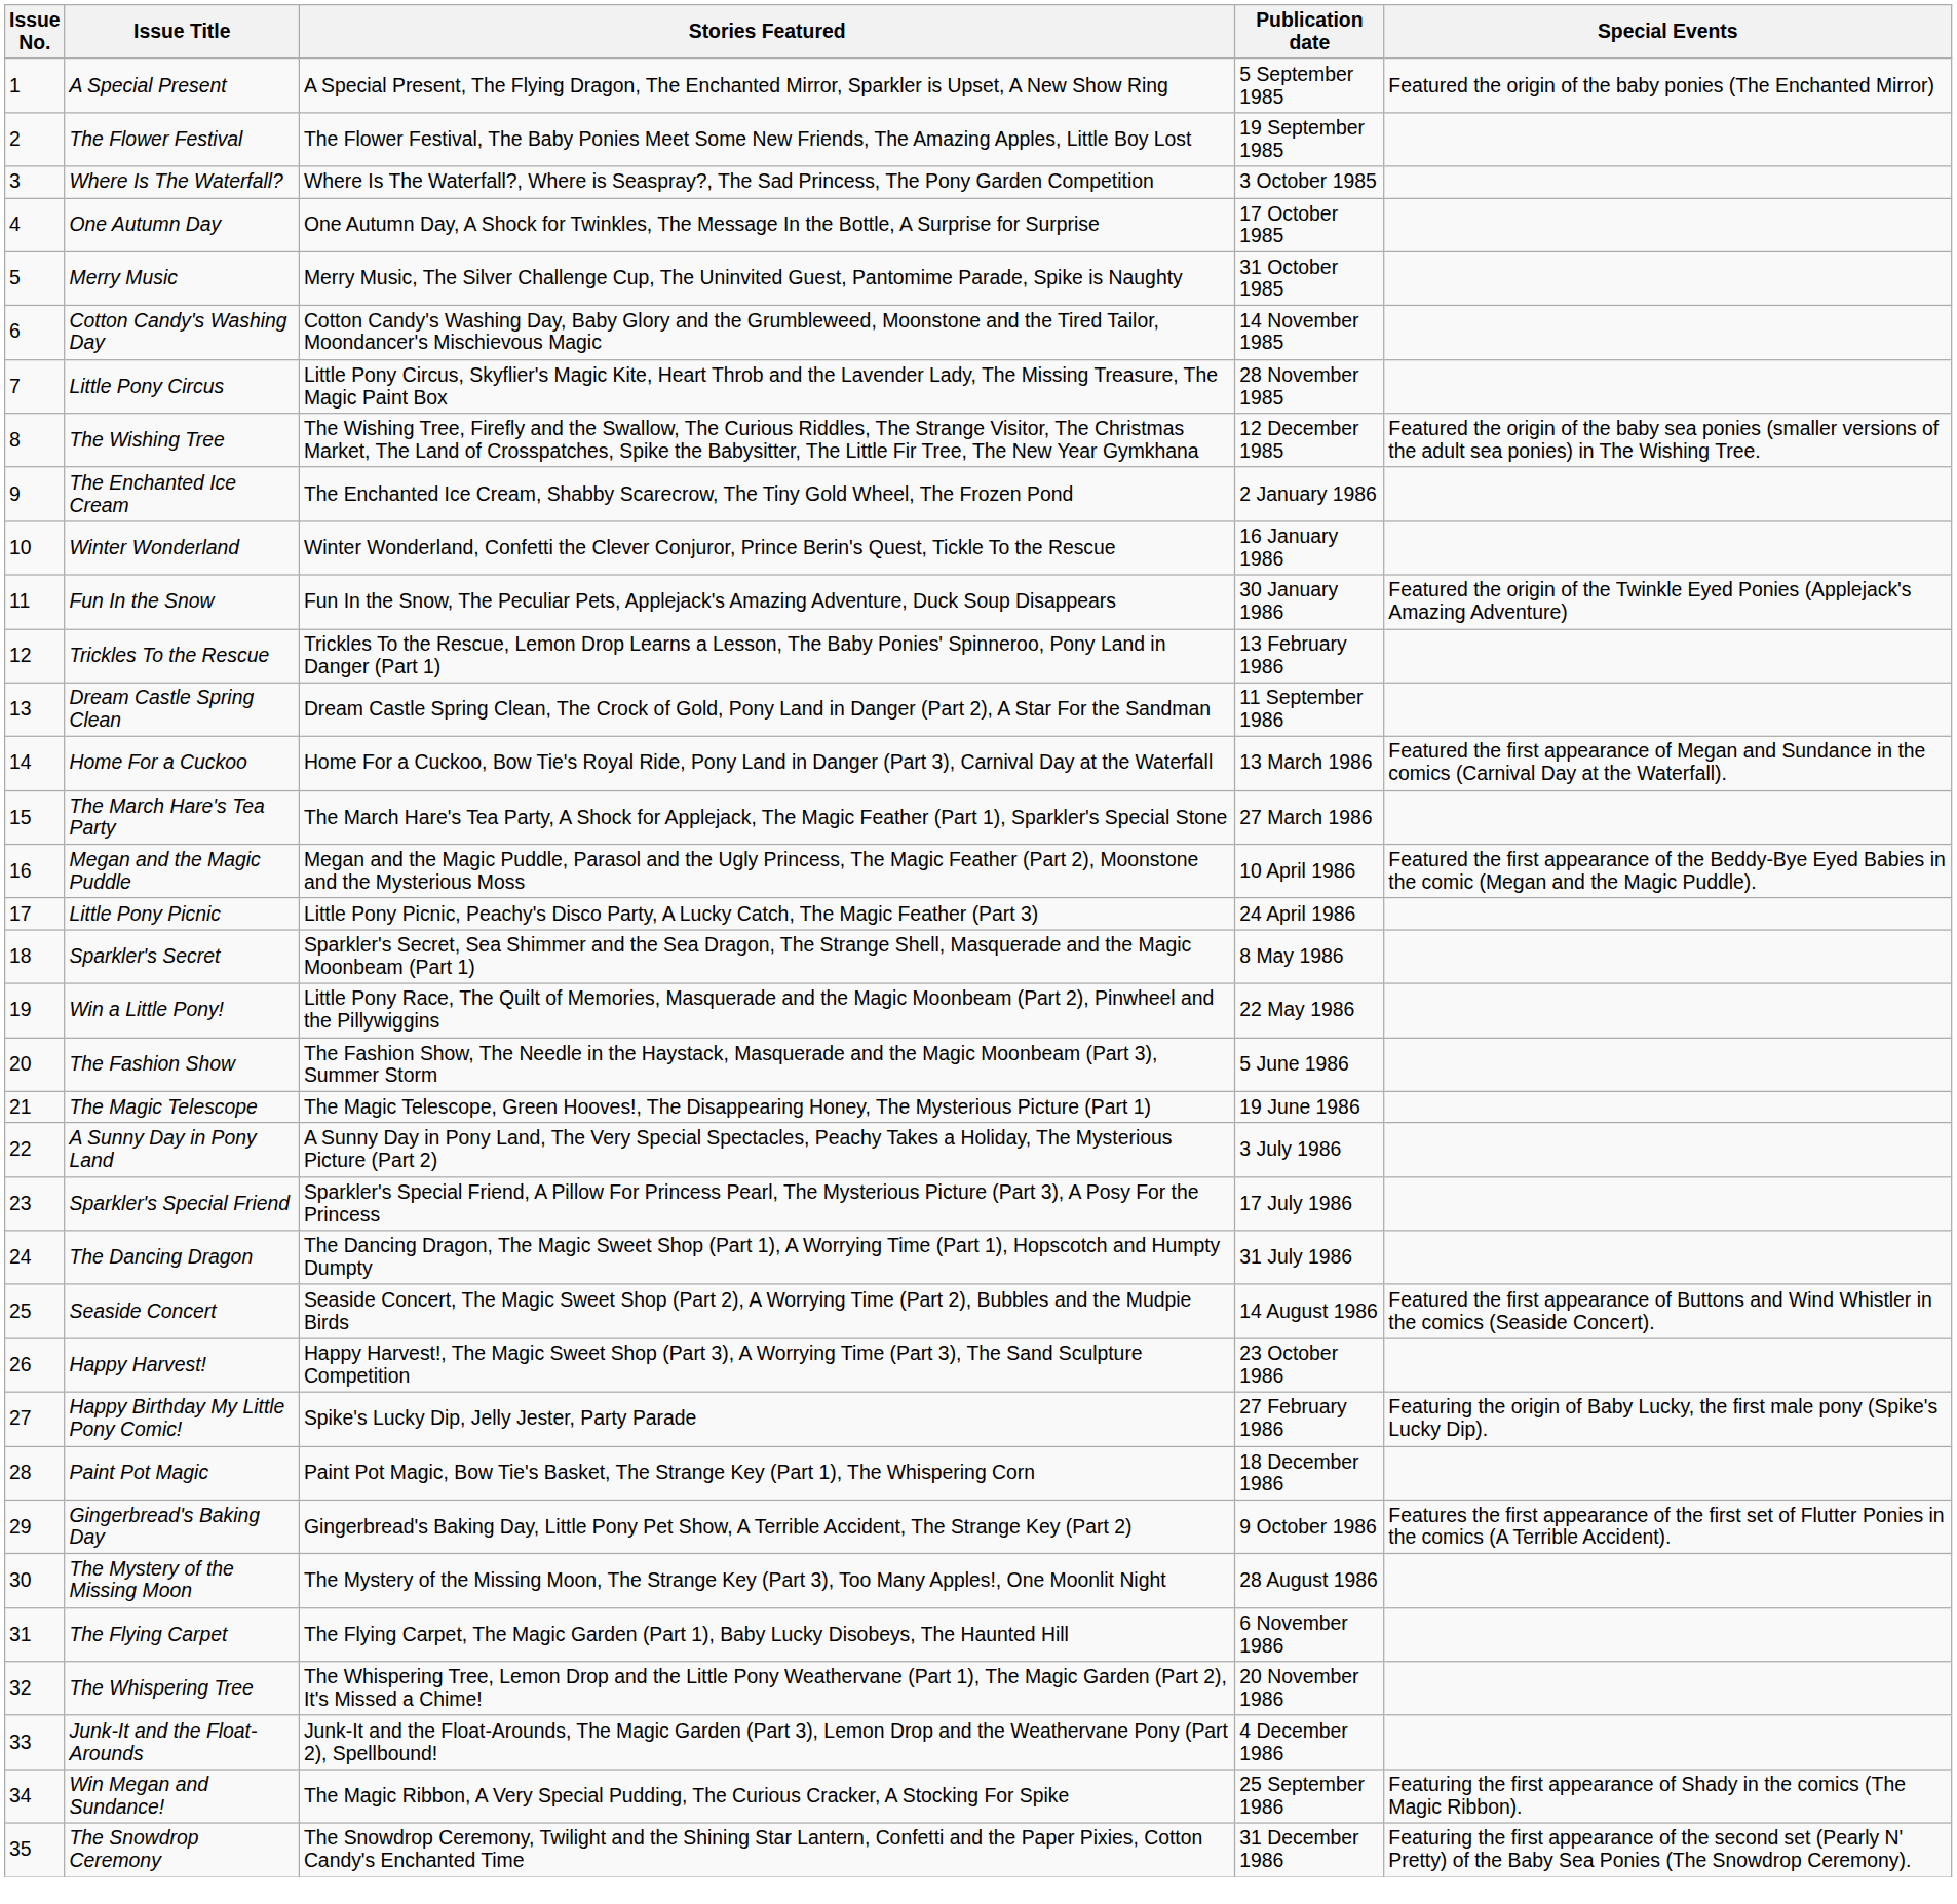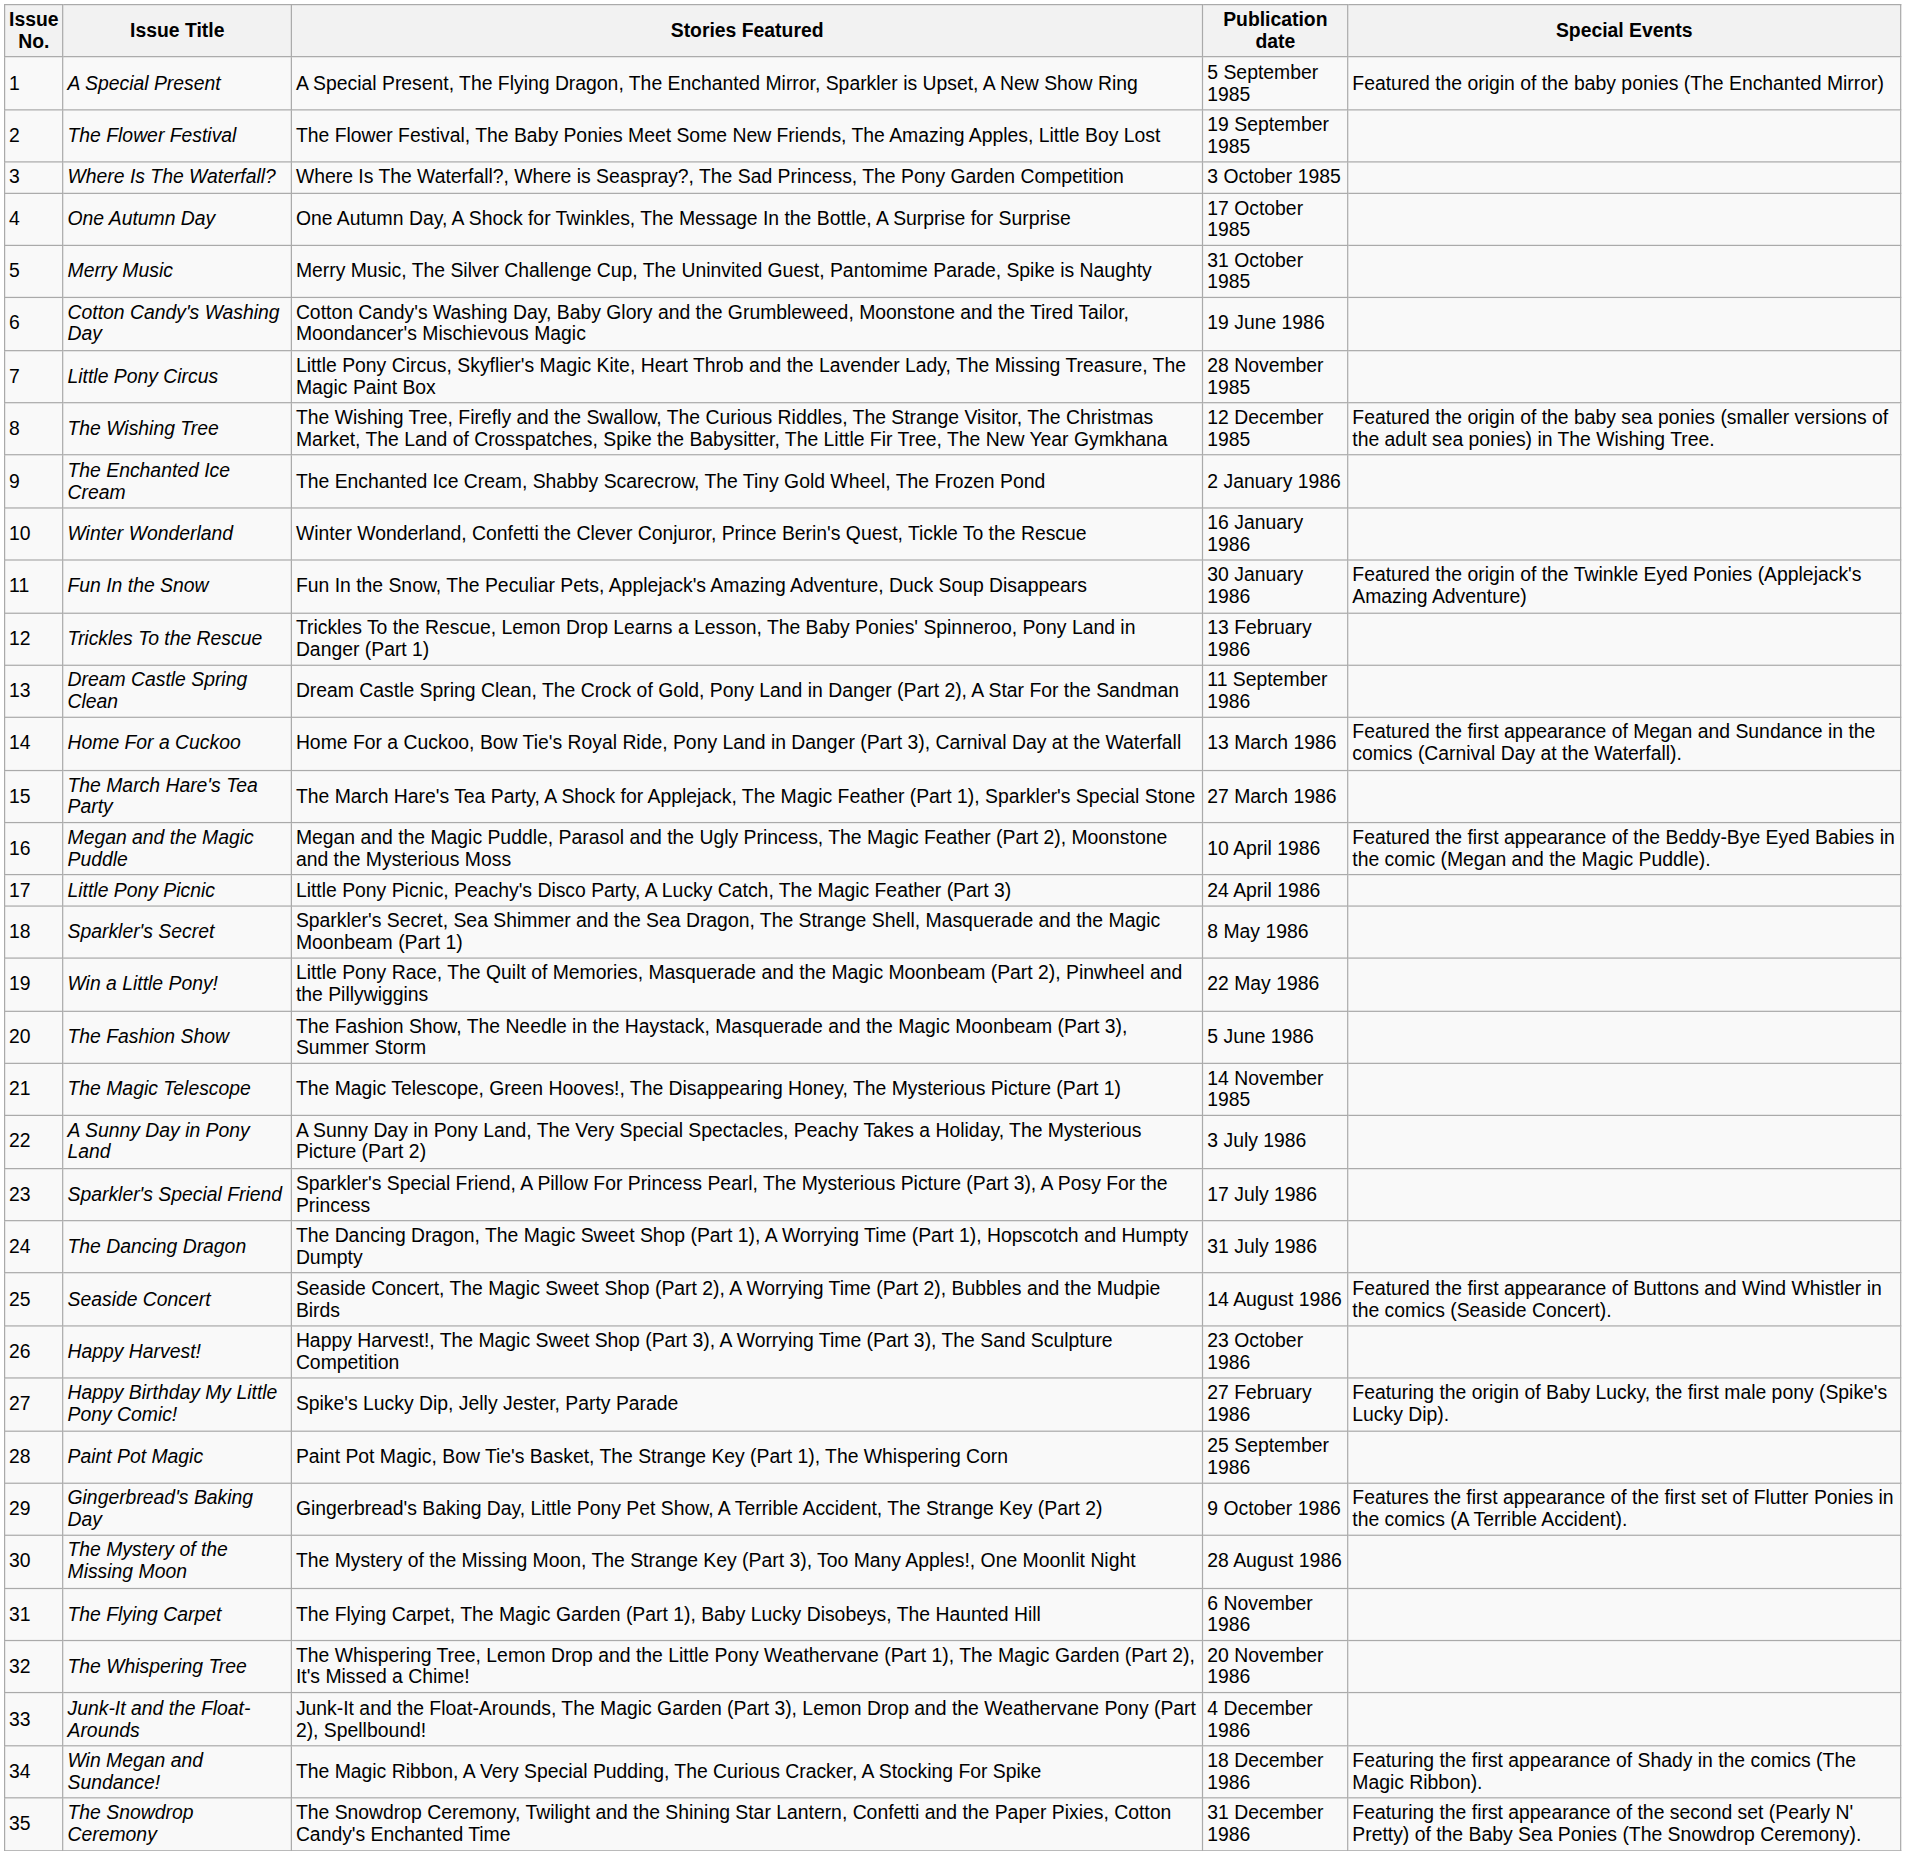Cotton Candy's Washing Day | Publication date: 14 November 1985 -> 19 June 1986
The Magic Telescope | Publication date: 19 June 1986 -> 14 November 1985
Paint Pot Magic | Publication date: 18 December 1986 -> 25 September 1986
Win Megan and Sundance! | Publication date: 25 September 1986 -> 18 December 1986
